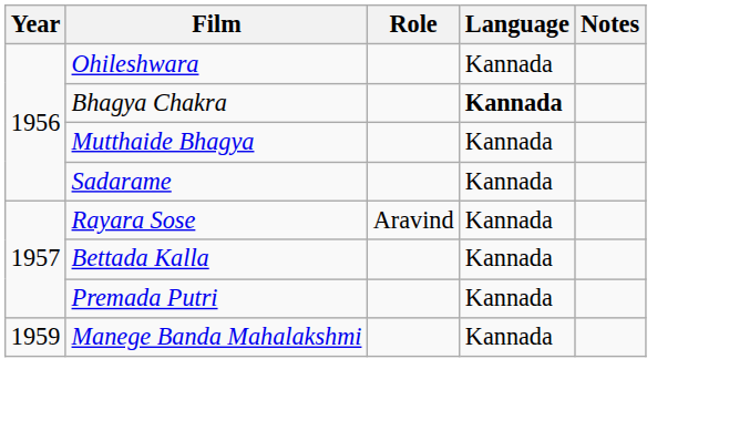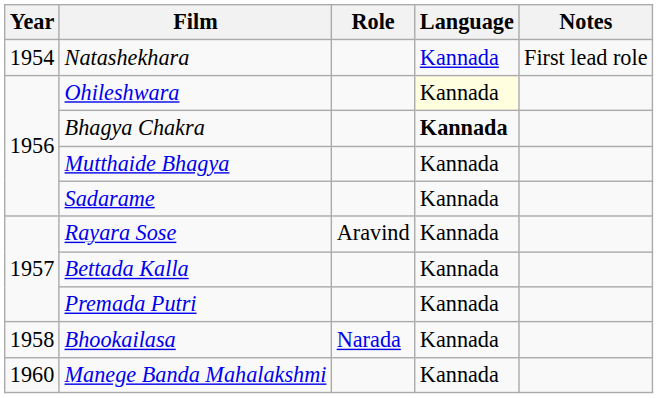+ row: 1954 | Natashekhara | Kannada | First lead role
Ohileshwara | Language: no background -> lightyellow background
+ row: 1958 | Bhookailasa | Narada | Kannada
Manege Banda Mahalakshmi | Year: 1959 -> 1960
